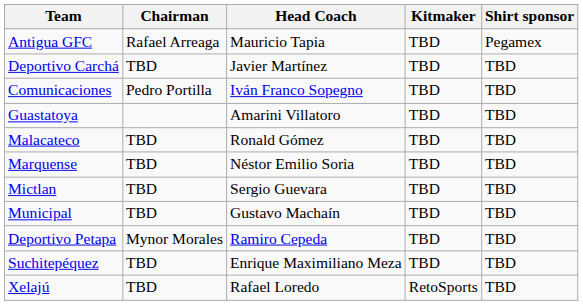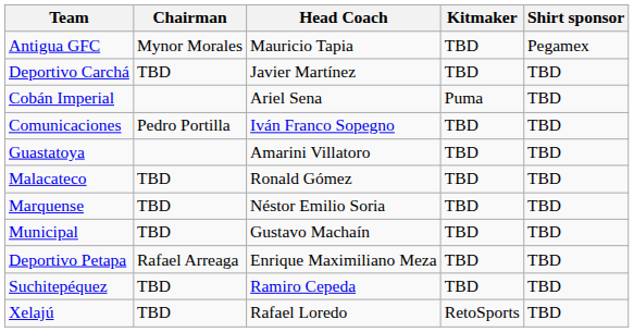Antigua GFC | Chairman: Rafael Arreaga -> Mynor Morales
+ row: Cobán Imperial | Ariel Sena | Puma | TBD
- row: Mictlan | TBD | Sergio Guevara | TBD | TBD
Deportivo Petapa | Chairman: Mynor Morales -> Rafael Arreaga
Deportivo Petapa | Head Coach: Ramiro Cepeda -> Enrique Maximiliano Meza
Suchitepéquez | Head Coach: Enrique Maximiliano Meza -> Ramiro Cepeda
